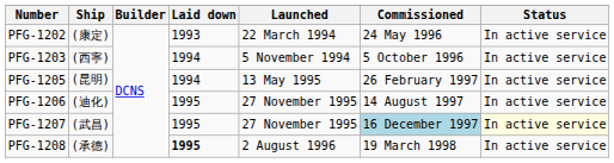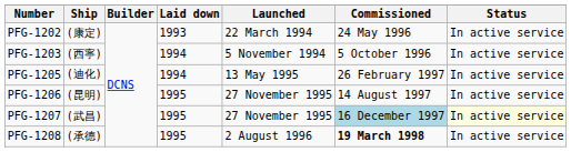PFG-1205 | Ship: (昆明) -> (迪化)
PFG-1206 | Ship: (迪化) -> (昆明)
PFG-1208 | Laid down: bold -> normal
PFG-1208 | Commissioned: normal -> bold
